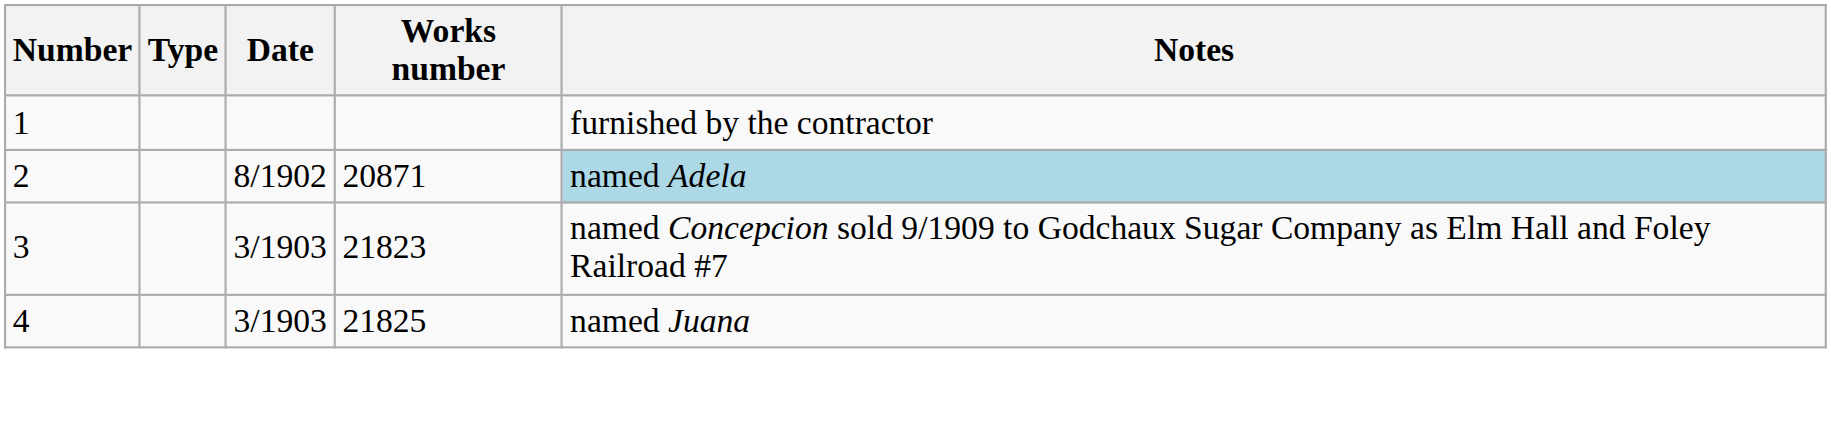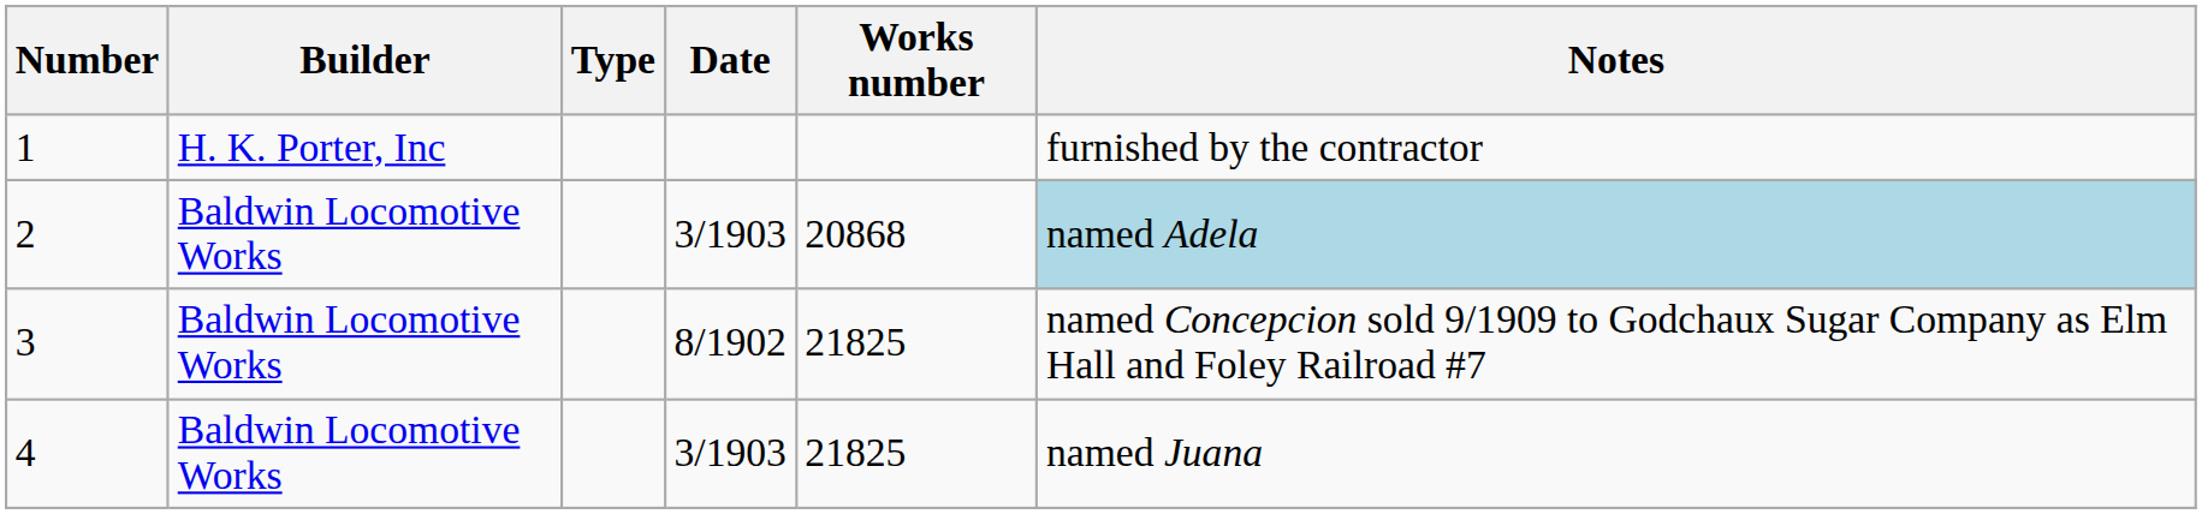+ column: Builder | H. K. Porter, Inc | Baldwin Locomotive Works | Baldwin Locomotive Works | Baldwin Locomotive Works
2 | Date: 8/1902 -> 3/1903
2 | Works number: 20871 -> 20868
3 | Date: 3/1903 -> 8/1902
3 | Works number: 21823 -> 21825
